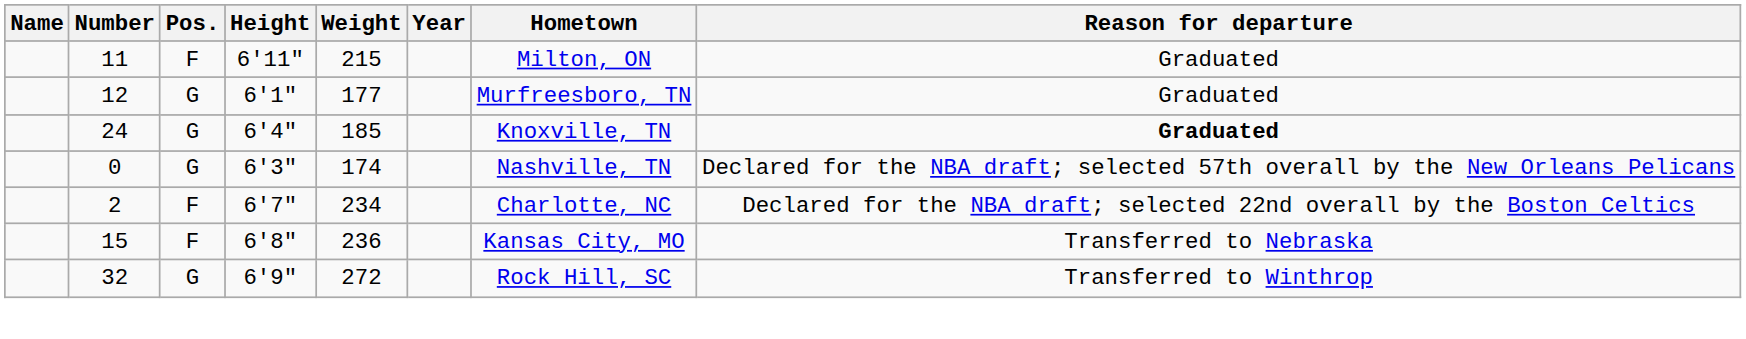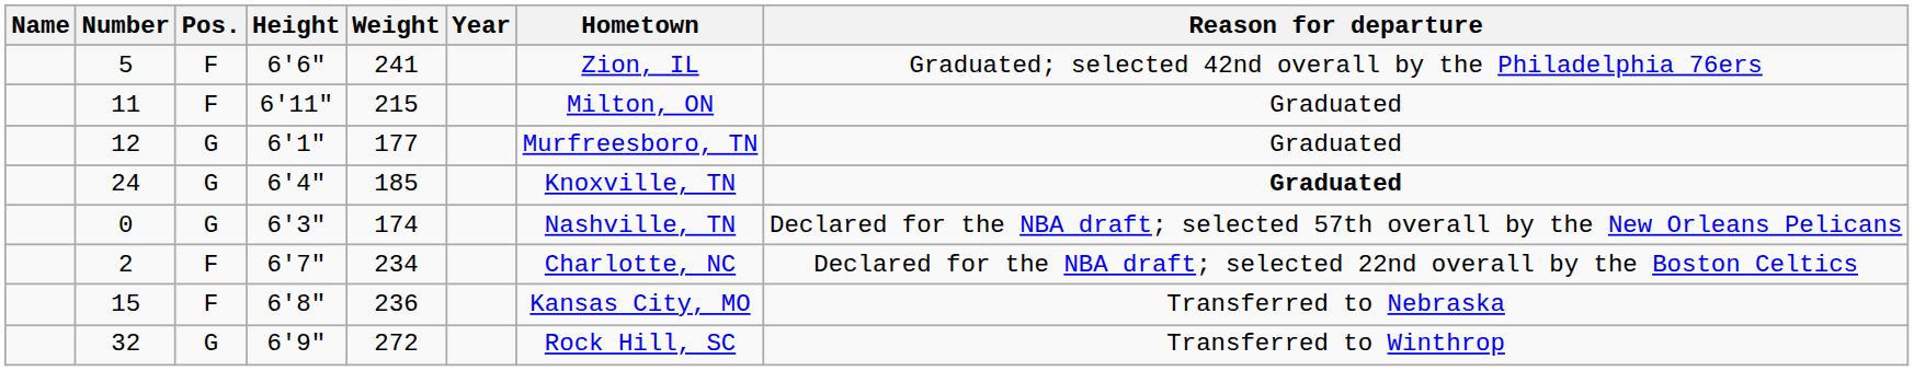+ row: 5 | F | 6'6" | 241 | Zion, IL | Graduated; selected 42nd overall by the Philadelphia 76ers
